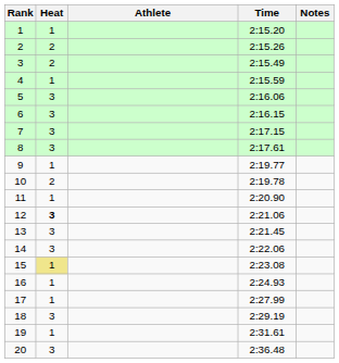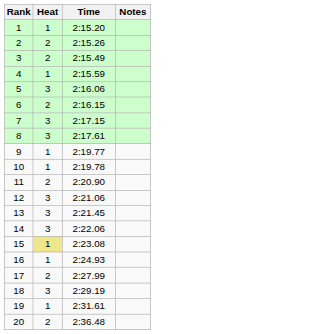- column: Athlete
6 | Heat: 3 -> 2
10 | Heat: 2 -> 1
11 | Heat: 1 -> 2
12 | Heat: bold -> normal
17 | Heat: 1 -> 2
20 | Heat: 3 -> 2
